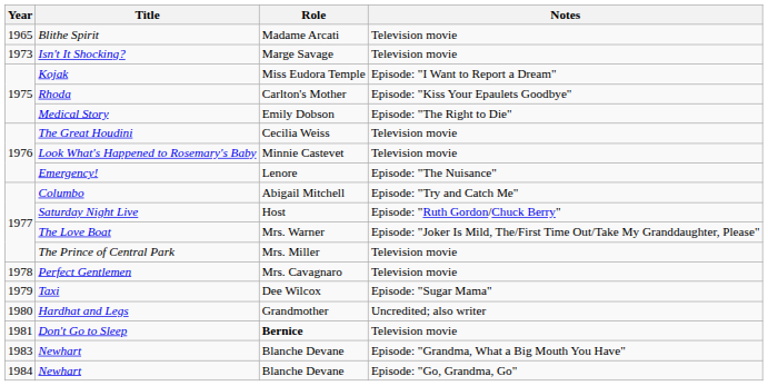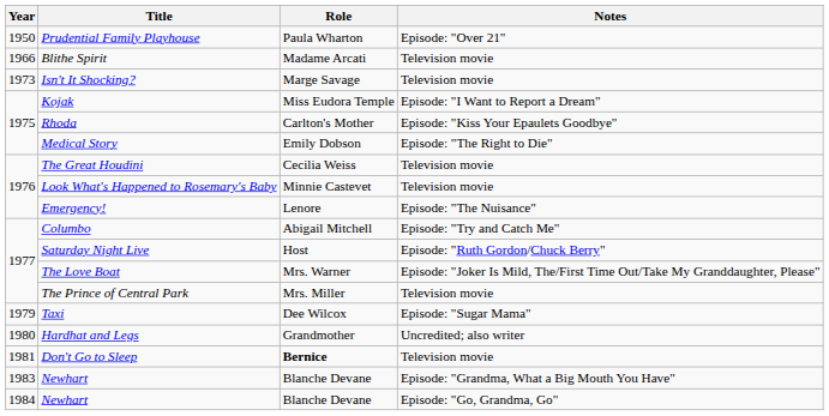+ row: 1950 | Prudential Family Playhouse | Paula Wharton | Episode: "Over 21"
Blithe Spirit | Year: 1965 -> 1966
- row: 1978 | Perfect Gentlemen | Mrs. Cavagnaro | Television movie
